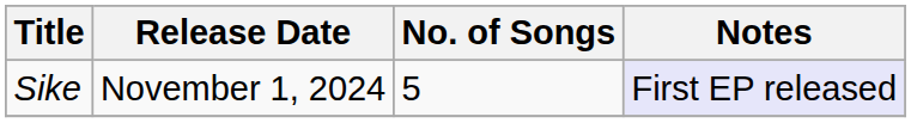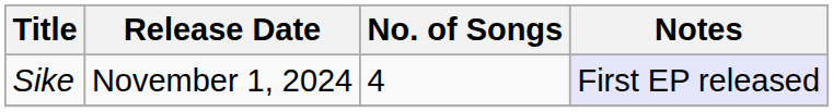Sike | No. of Songs: 5 -> 4
